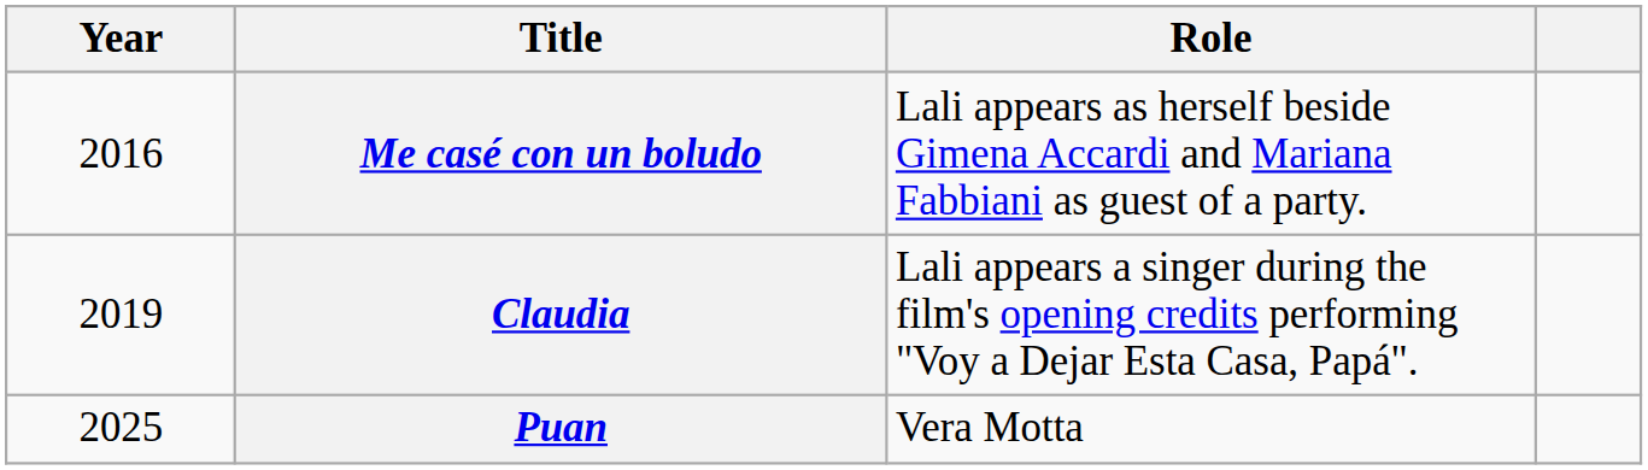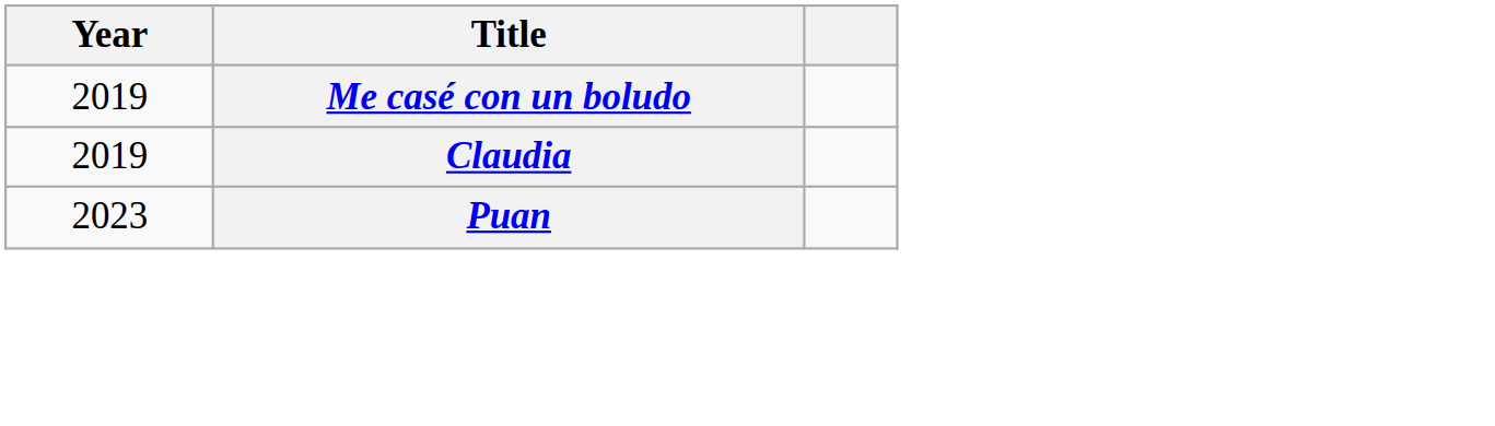- column: Role | Lali appears as herself beside Gimena Accardi and Mariana Fabbiani as guest of a party. | Lali appears a singer during the film's opening credits performing "Voy a Dejar Esta Casa, Papá". | Vera Motta
Me casé con un boludo | Year: 2016 -> 2019
Puan | Year: 2025 -> 2023
